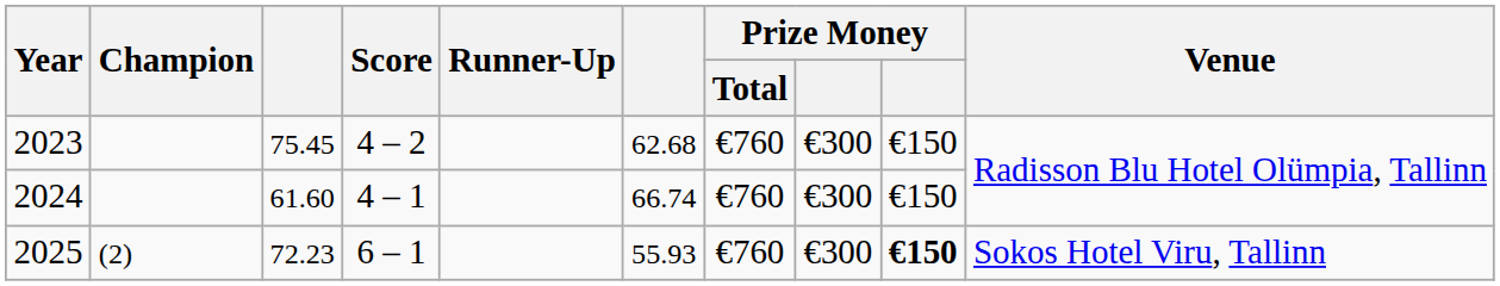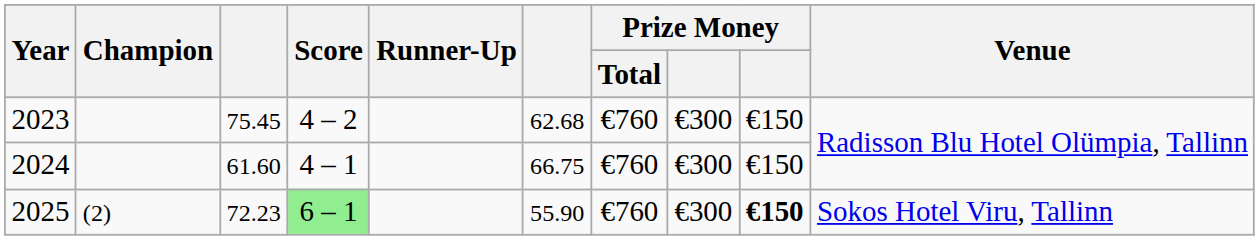2024 | column 6: 66.74 -> 66.75
2025 | Score: no background -> lightgreen background
2025 | column 6: 55.93 -> 55.90
